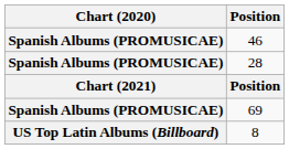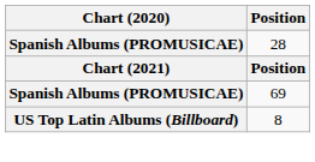- row: Spanish Albums (PROMUSICAE) | 46
